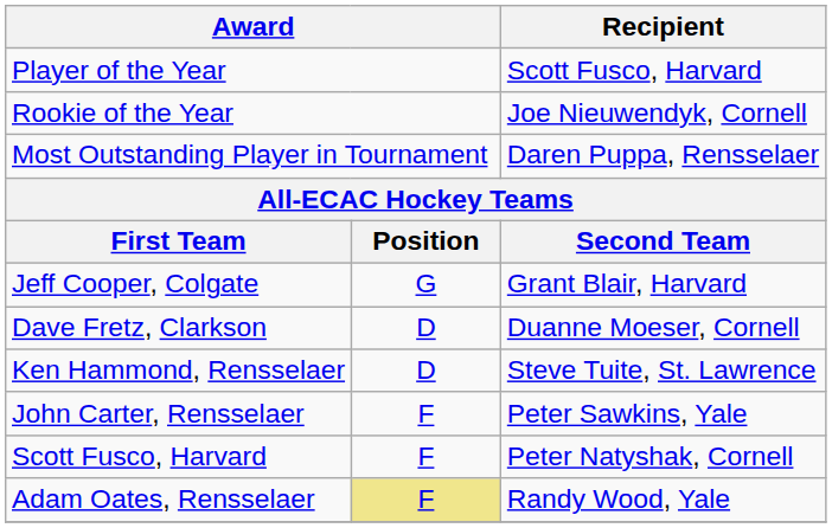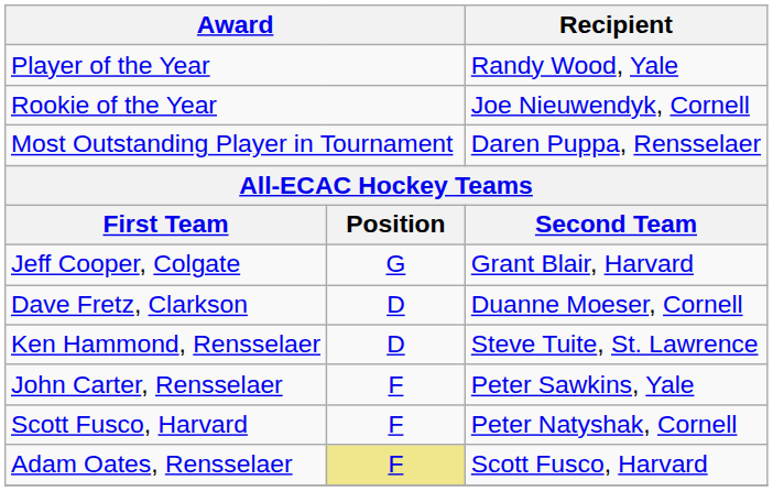Player of the Year | Recipient: Scott Fusco, Harvard -> Randy Wood, Yale
Adam Oates, Rensselaer | Recipient: Randy Wood, Yale -> Scott Fusco, Harvard
